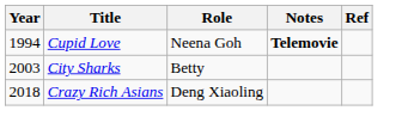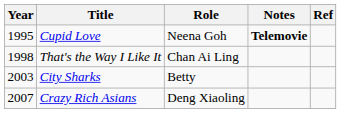Cupid Love | Year: 1994 -> 1995
+ row: 1998 | That's the Way I Like It | Chan Ai Ling
Crazy Rich Asians | Year: 2018 -> 2007
